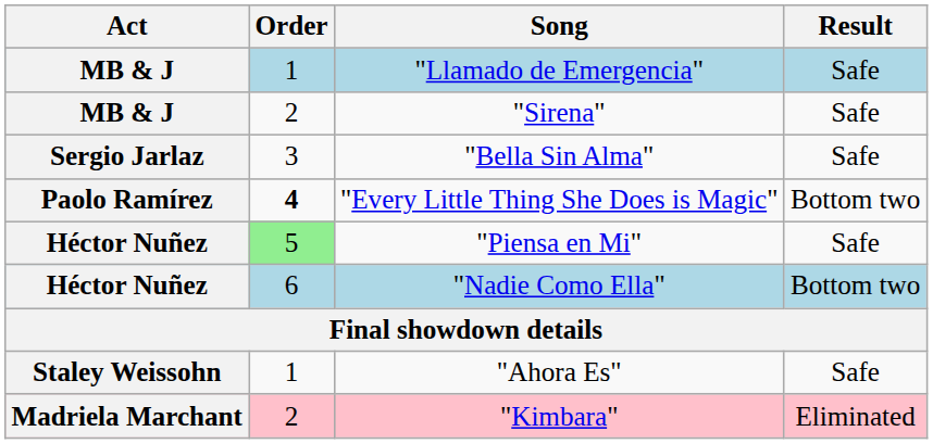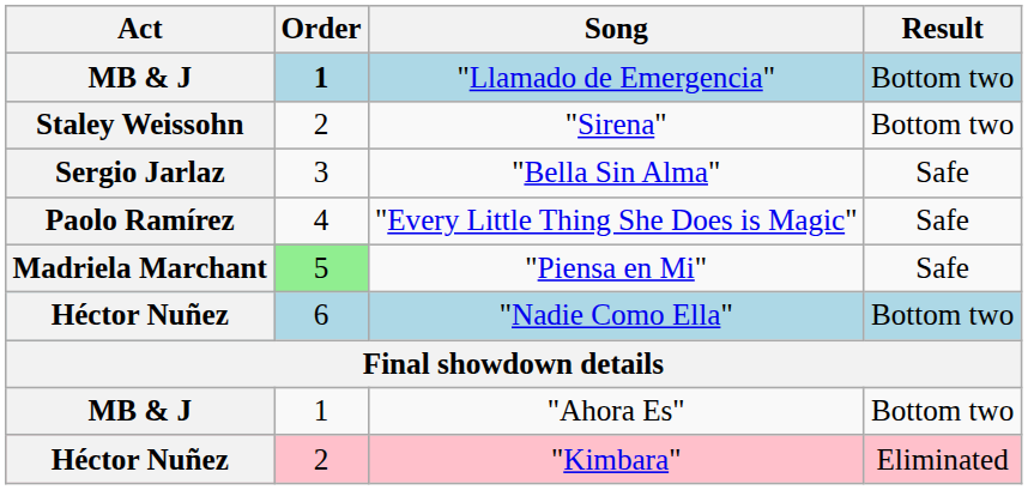"Llamado de Emergencia" | Order: normal -> bold
"Llamado de Emergencia" | Result: Safe -> Bottom two
"Sirena" | Act: MB & J -> Staley Weissohn
"Sirena" | Result: Safe -> Bottom two
"Every Little Thing She Does is Magic" | Order: bold -> normal
"Every Little Thing She Does is Magic" | Result: Bottom two -> Safe
"Piensa en Mi" | Act: Héctor Nuñez -> Madriela Marchant
"Ahora Es" | Act: Staley Weissohn -> MB & J
"Ahora Es" | Result: Safe -> Bottom two
"Kimbara" | Act: Madriela Marchant -> Héctor Nuñez
